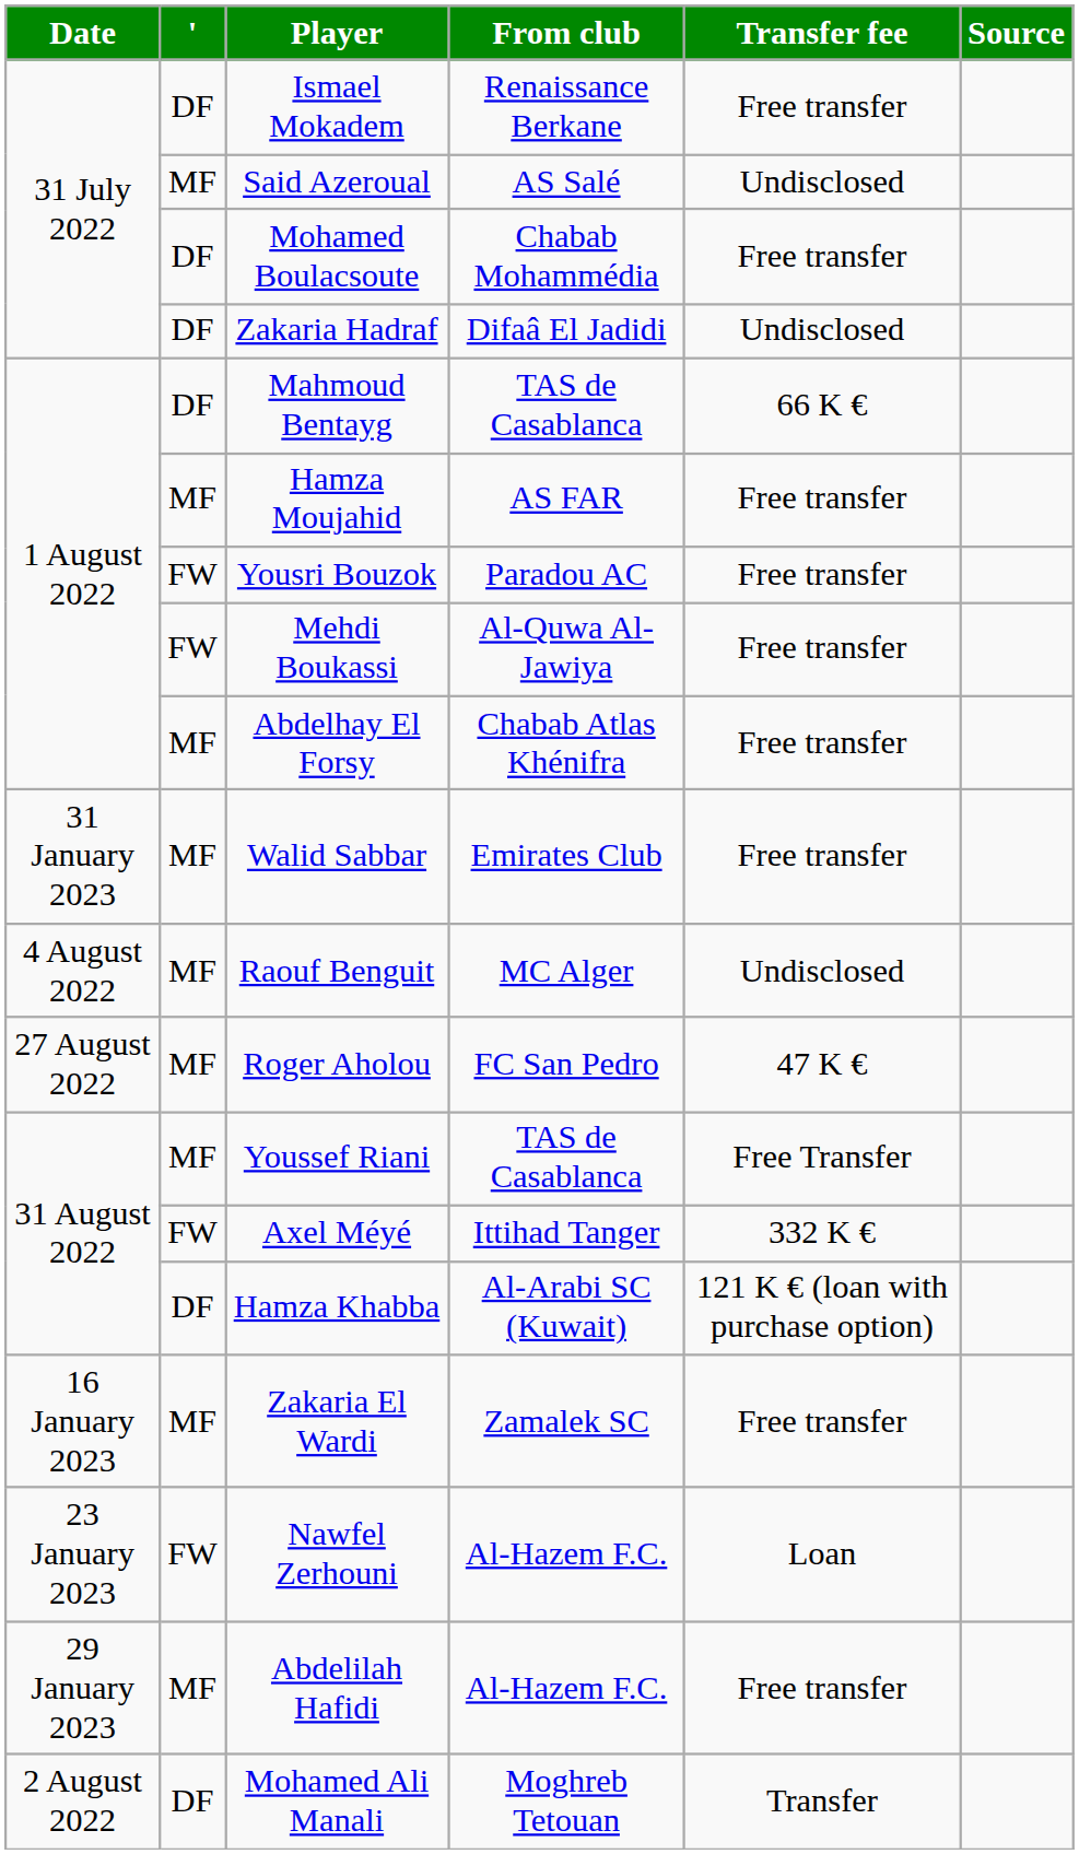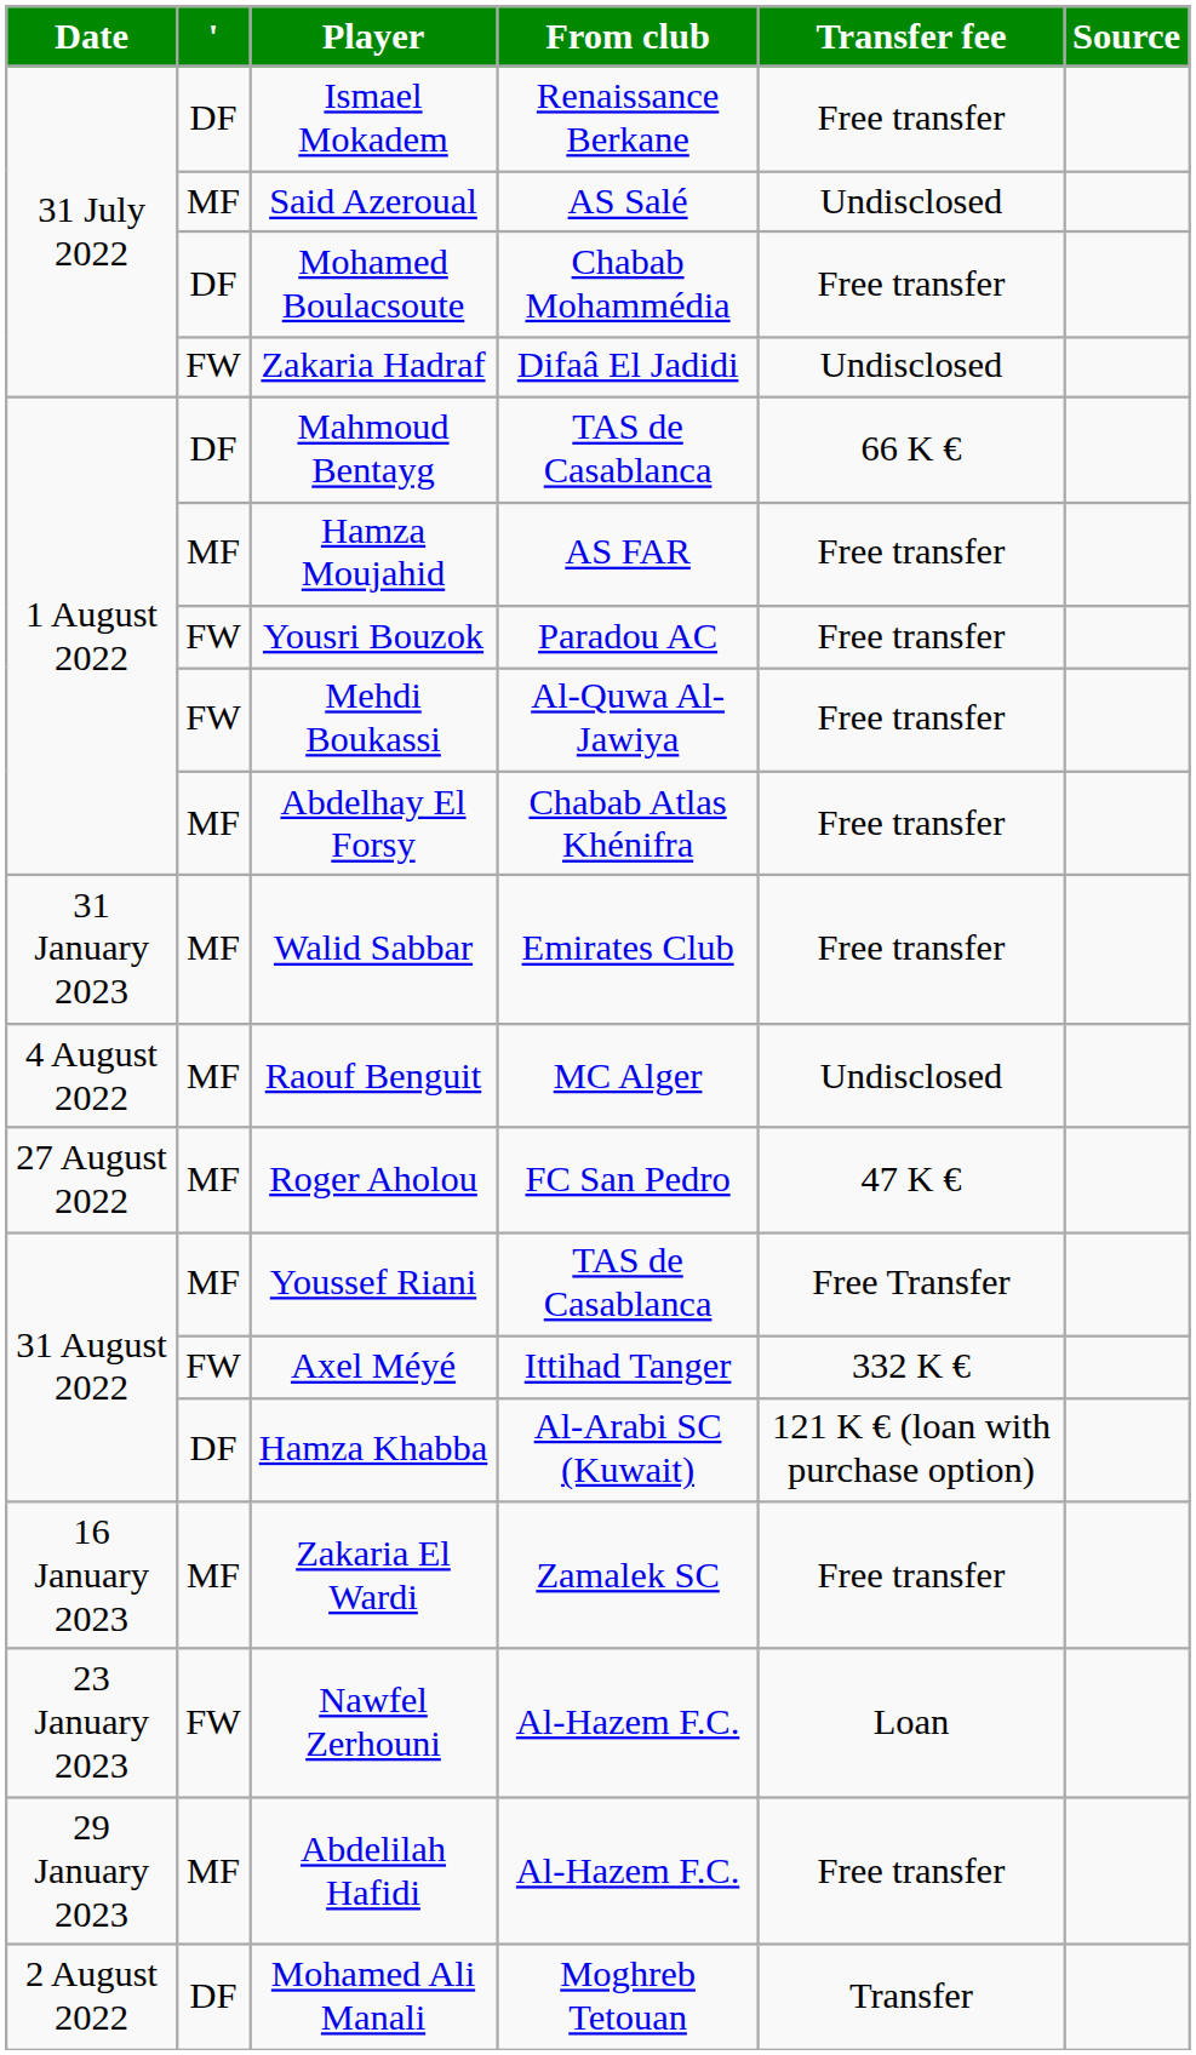Zakaria Hadraf | ': DF -> FW
